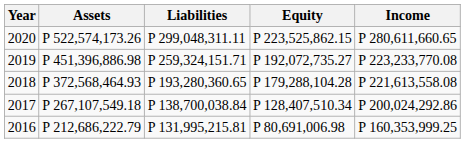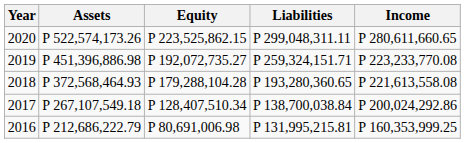columns swapped: Liabilities <-> Equity
